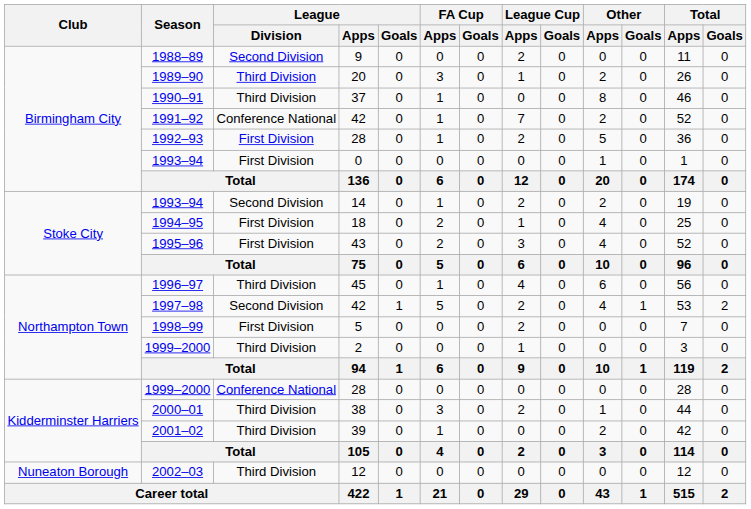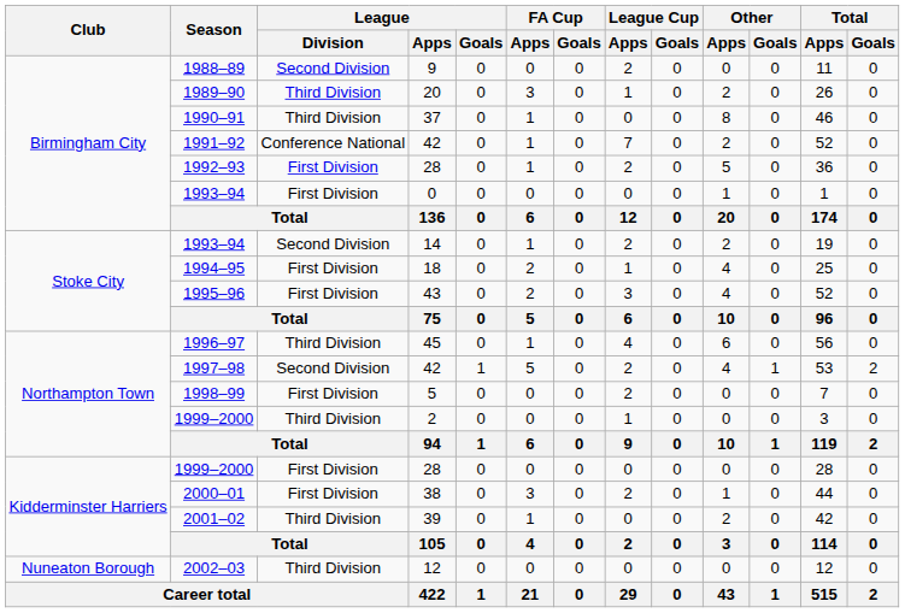1999–2000 / 28 | League / Division: Conference National -> First Division
2000–01 | League / Division: Third Division -> First Division
